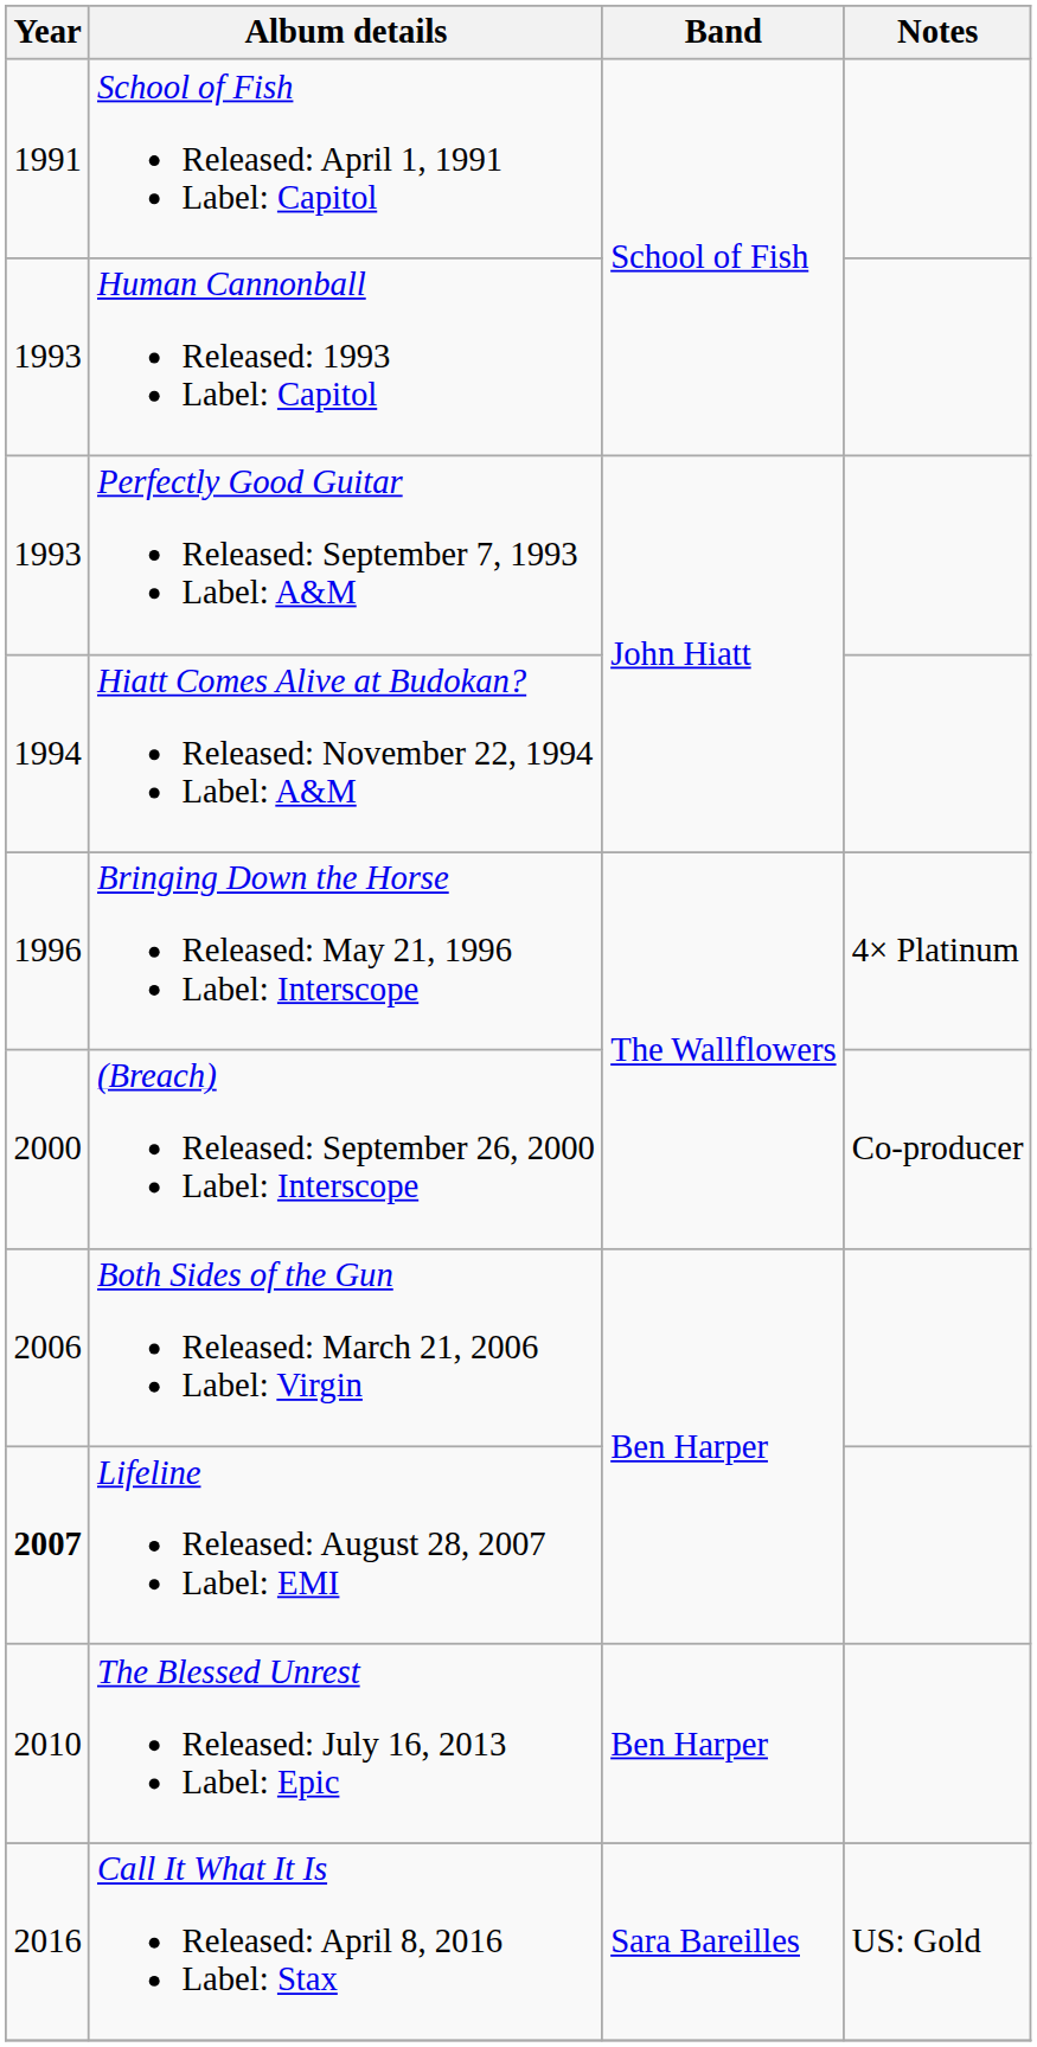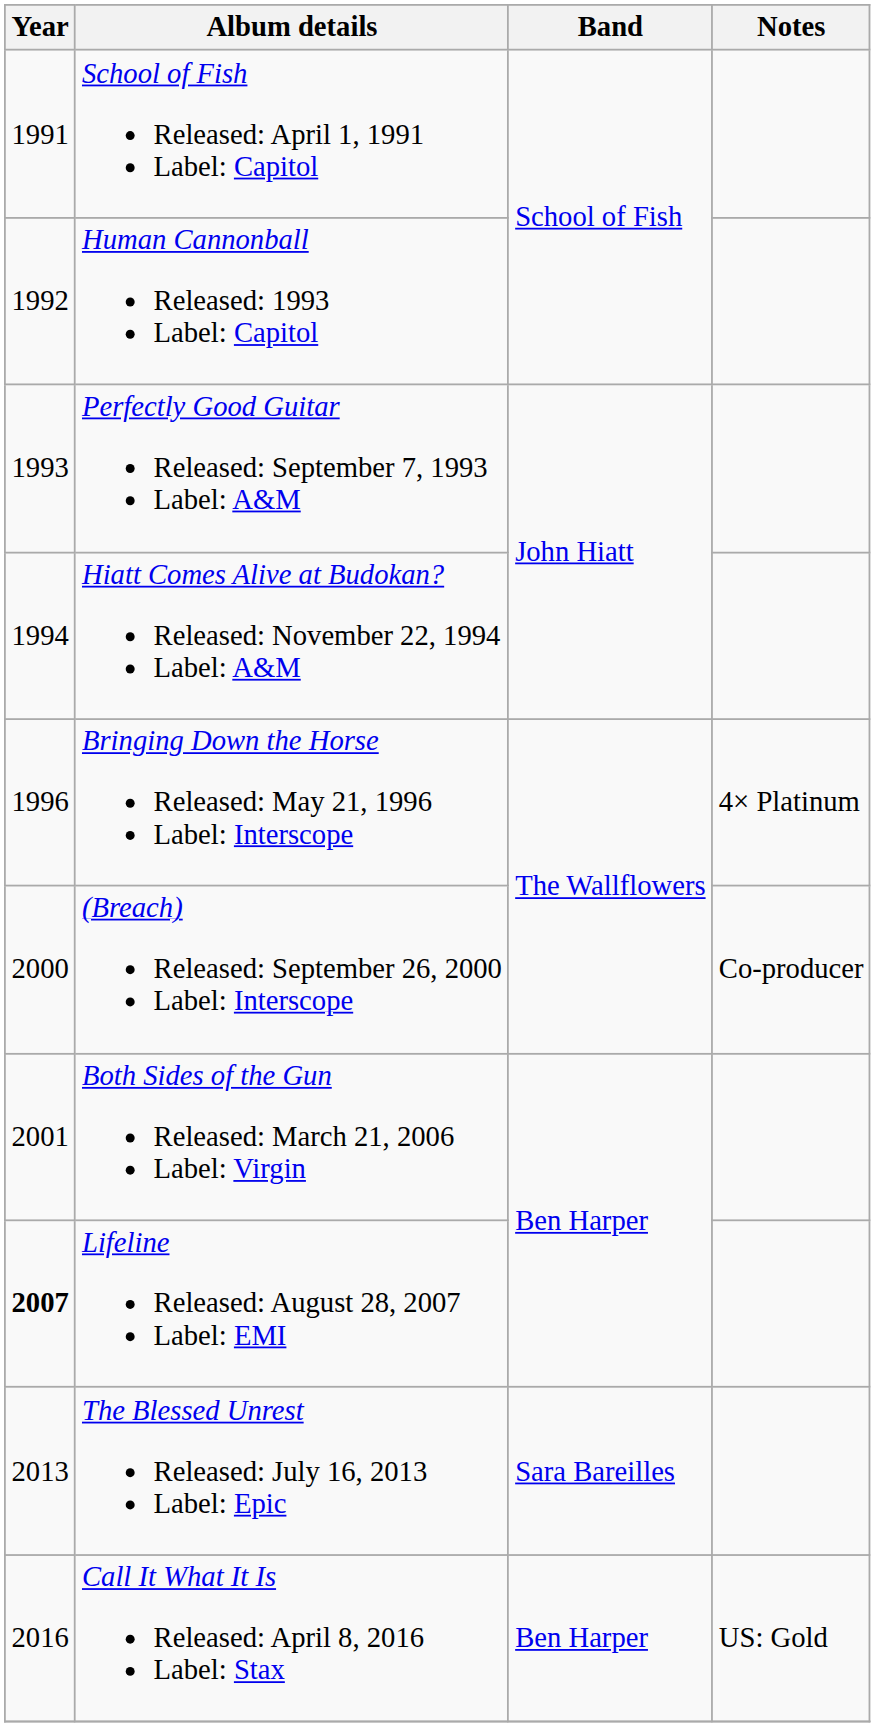Human Cannonball Released: 1993 Label: Capitol | Year: 1993 -> 1992
Both Sides of the Gun Released: March 21, 2006 Label: Virgin | Year: 2006 -> 2001
The Blessed Unrest Released: July 16, 2013 Label: Epic | Year: 2010 -> 2013
The Blessed Unrest Released: July 16, 2013 Label: Epic | Band: Ben Harper -> Sara Bareilles
Call It What It Is Released: April 8, 2016 Label: Stax | Band: Sara Bareilles -> Ben Harper
